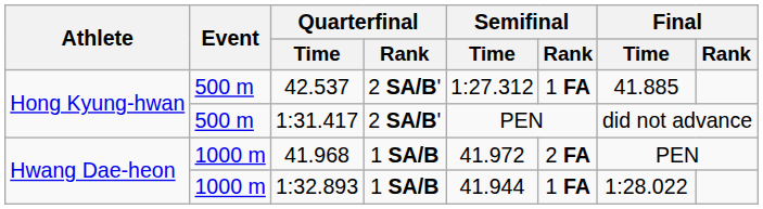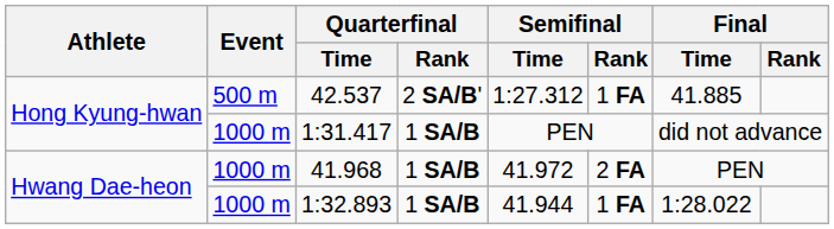1:31.417 | Event: 500 m -> 1000 m
1:31.417 | Quarterfinal / Rank: 2 SA/B' -> 1 SA/B
